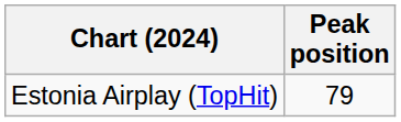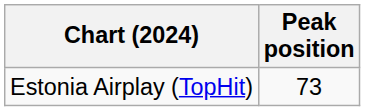Estonia Airplay (TopHit) | Peak position: 79 -> 73
